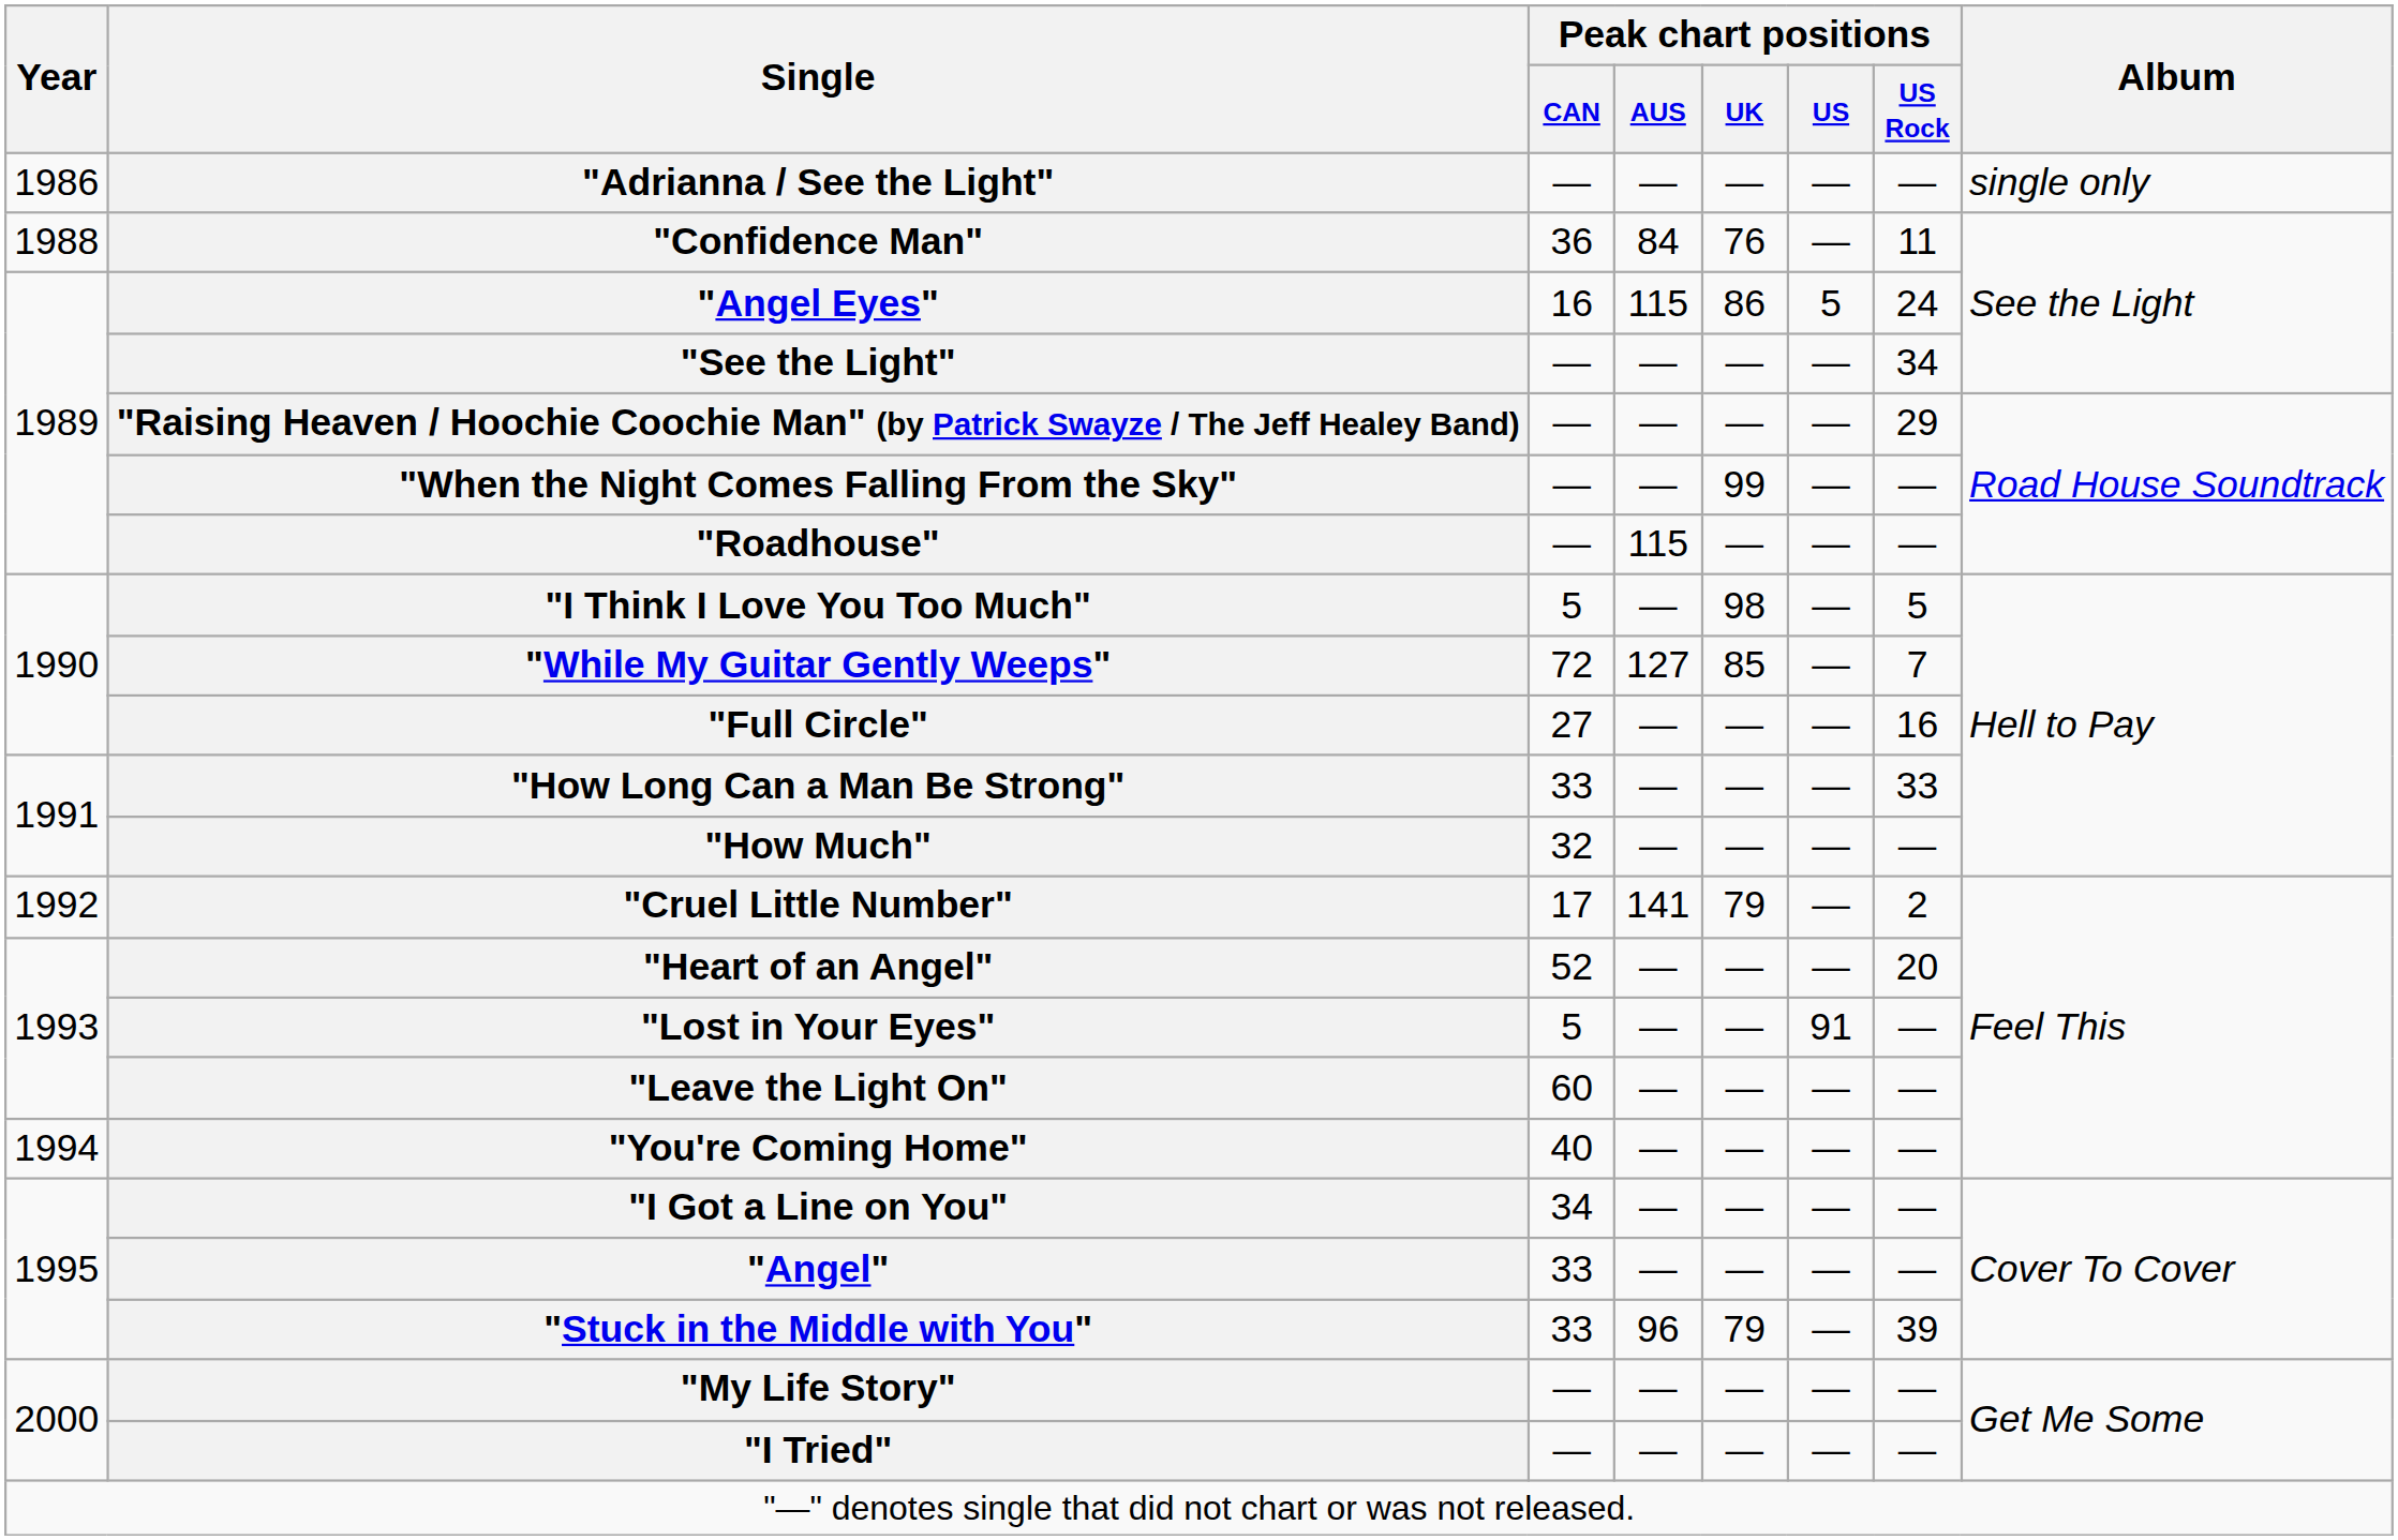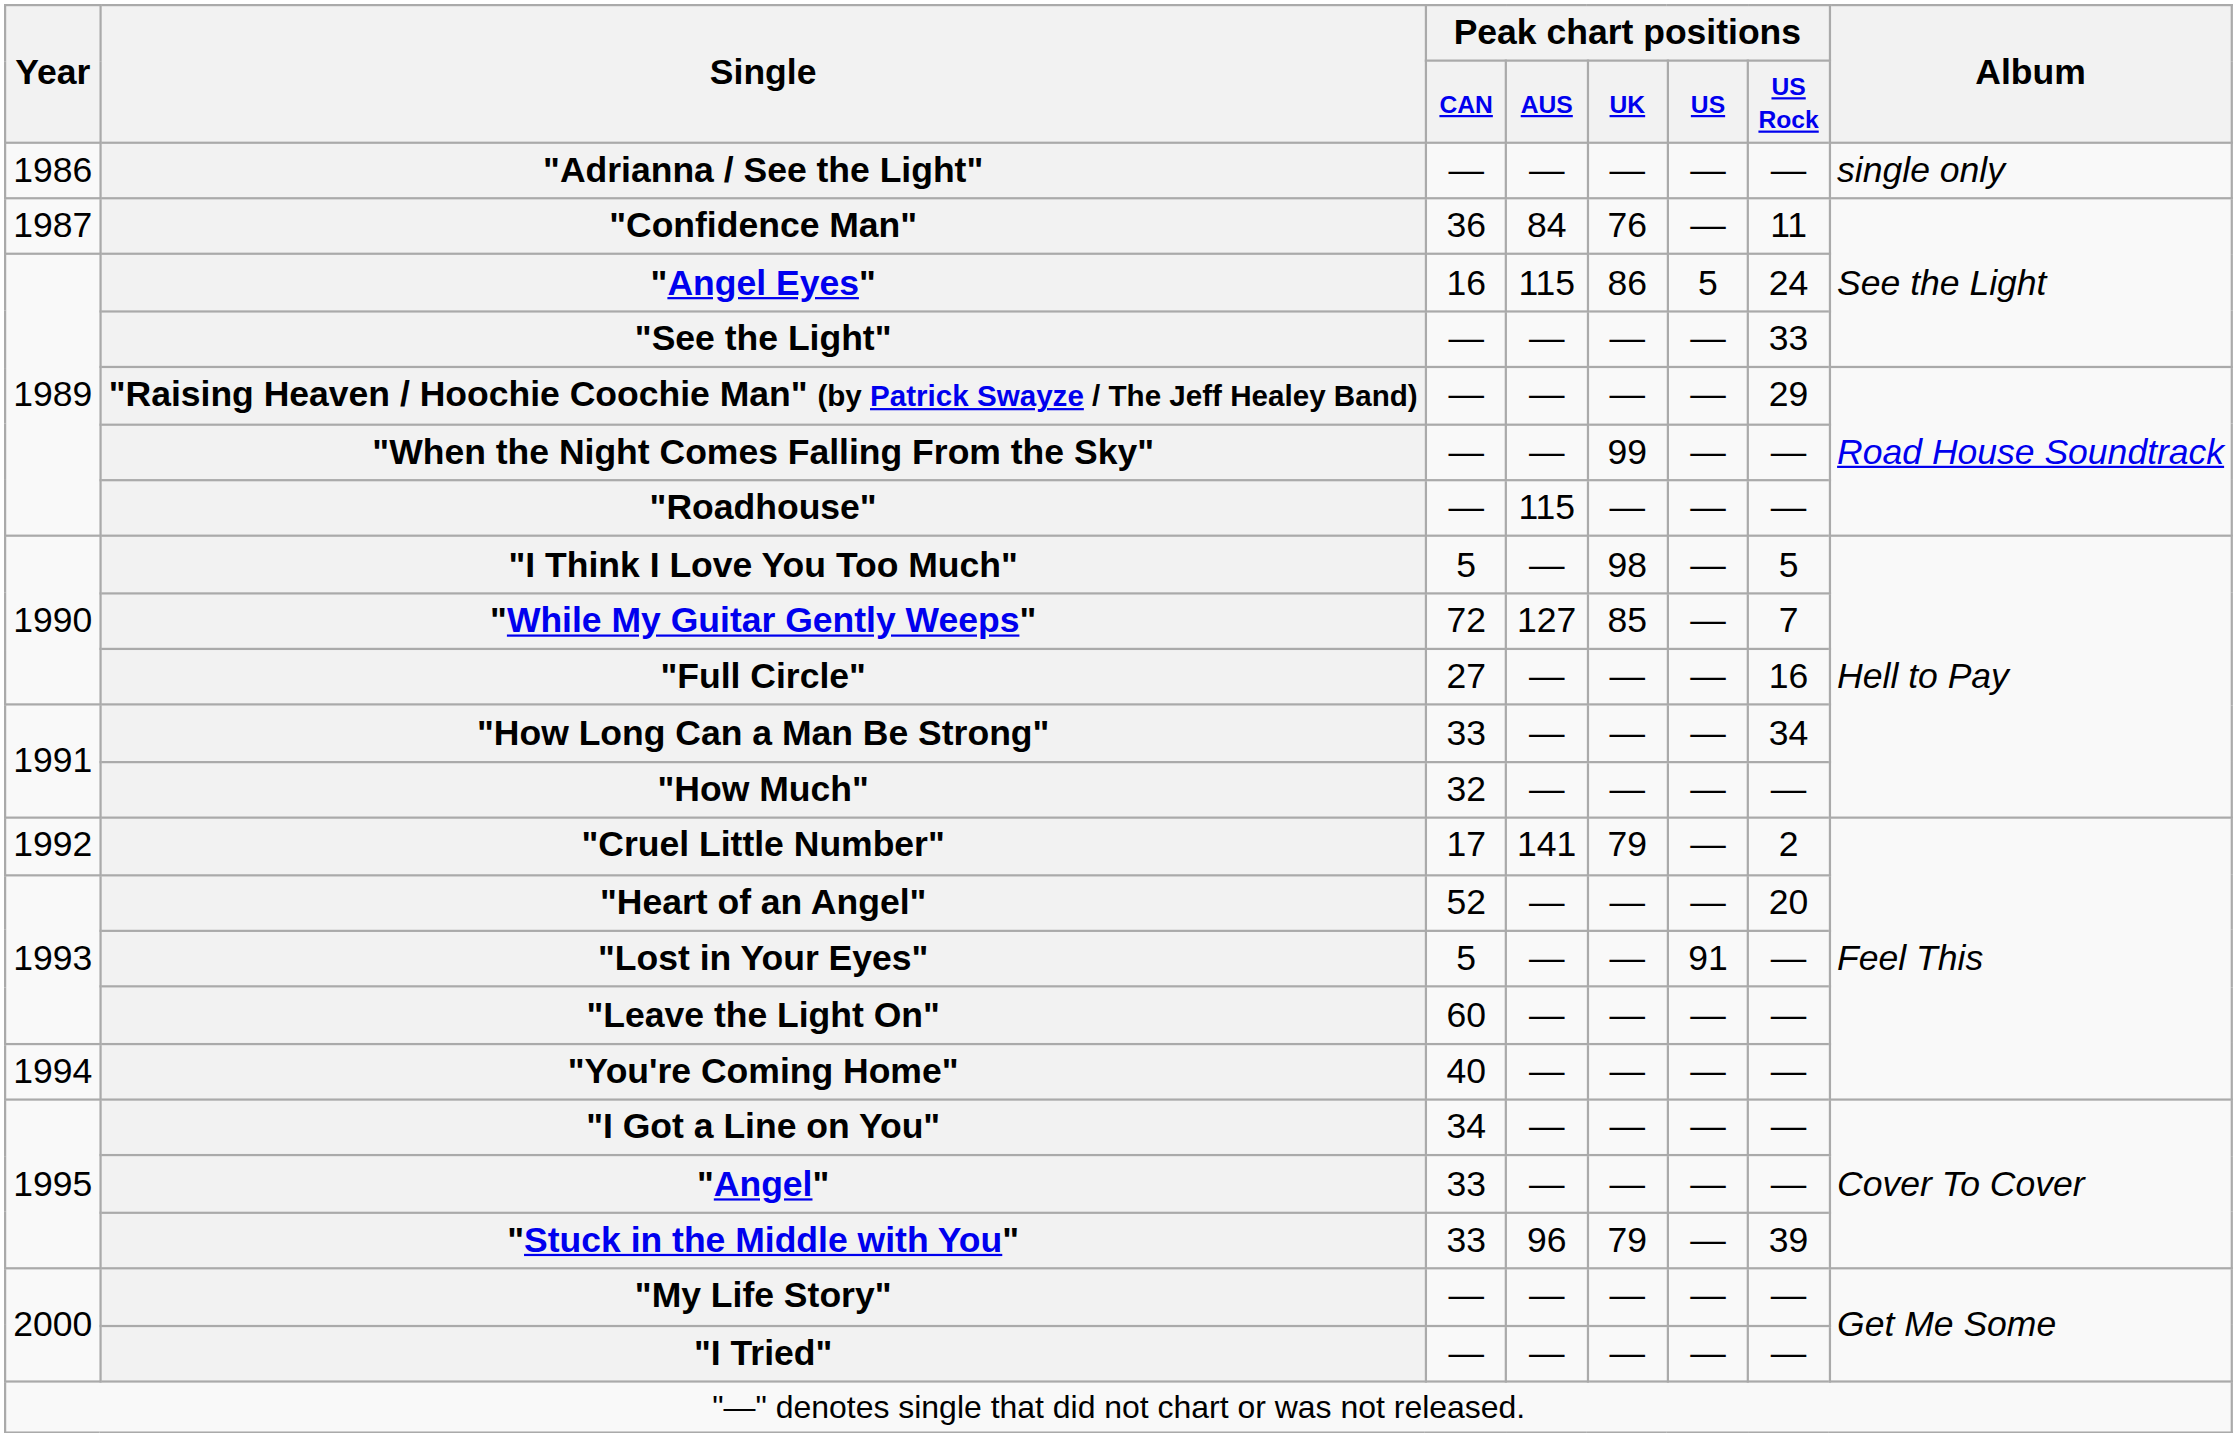"Confidence Man" | Year: 1988 -> 1987
"See the Light" | Peak chart positions / US Rock: 34 -> 33
"How Long Can a Man Be Strong" | Peak chart positions / US Rock: 33 -> 34
